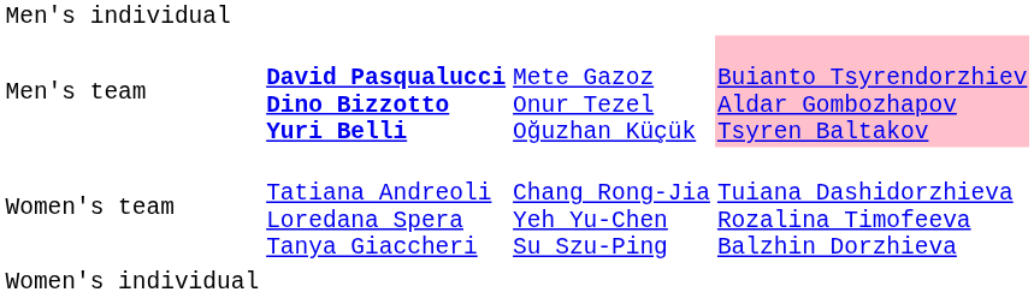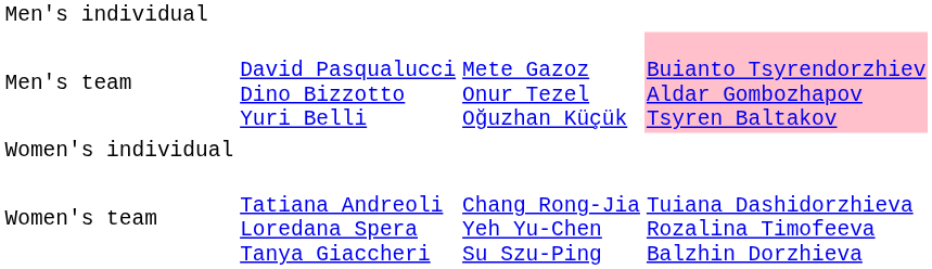Men's team | column 2: bold -> normal
rows swapped: Women's individual <-> Women's team
